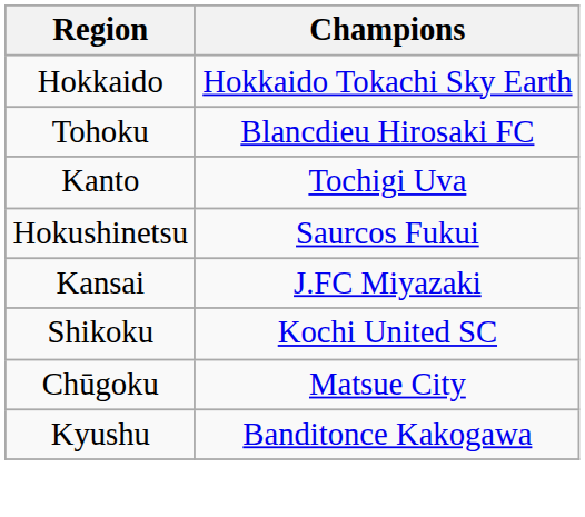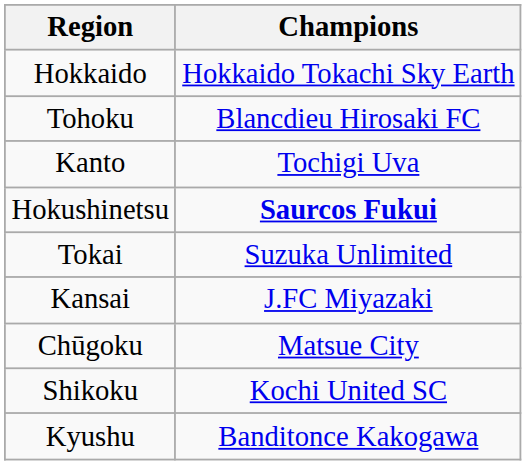Hokushinetsu | Champions: normal -> bold
+ row: Tokai | Suzuka Unlimited
rows swapped: Chūgoku <-> Shikoku
